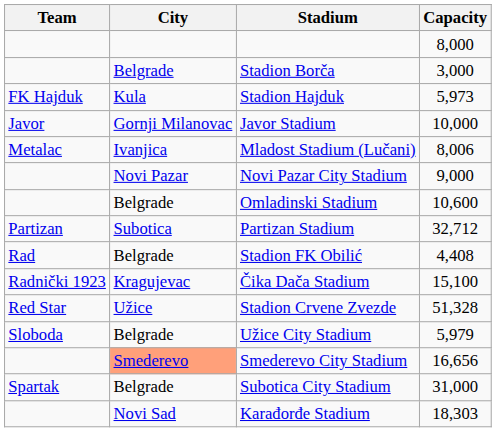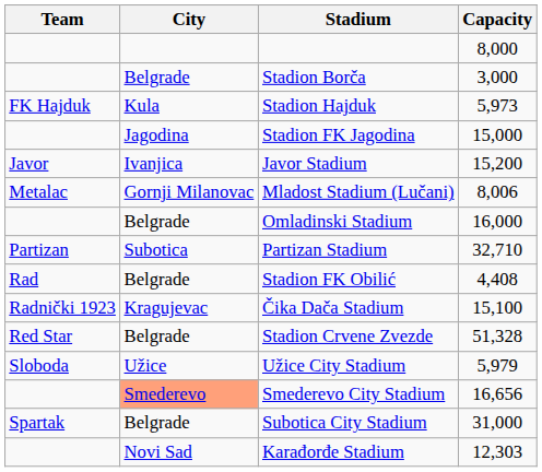+ row: Jagodina | Stadion FK Jagodina | 15,000
Javor Stadium | City: Gornji Milanovac -> Ivanjica
Javor Stadium | Capacity: 10,000 -> 15,200
Mladost Stadium (Lučani) | City: Ivanjica -> Gornji Milanovac
- row: Novi Pazar | Novi Pazar City Stadium | 9,000
Omladinski Stadium | Capacity: 10,600 -> 16,000
Partizan Stadium | Capacity: 32,712 -> 32,710
Stadion Crvene Zvezde | City: Užice -> Belgrade
Užice City Stadium | City: Belgrade -> Užice
Karađorđe Stadium | Capacity: 18,303 -> 12,303
